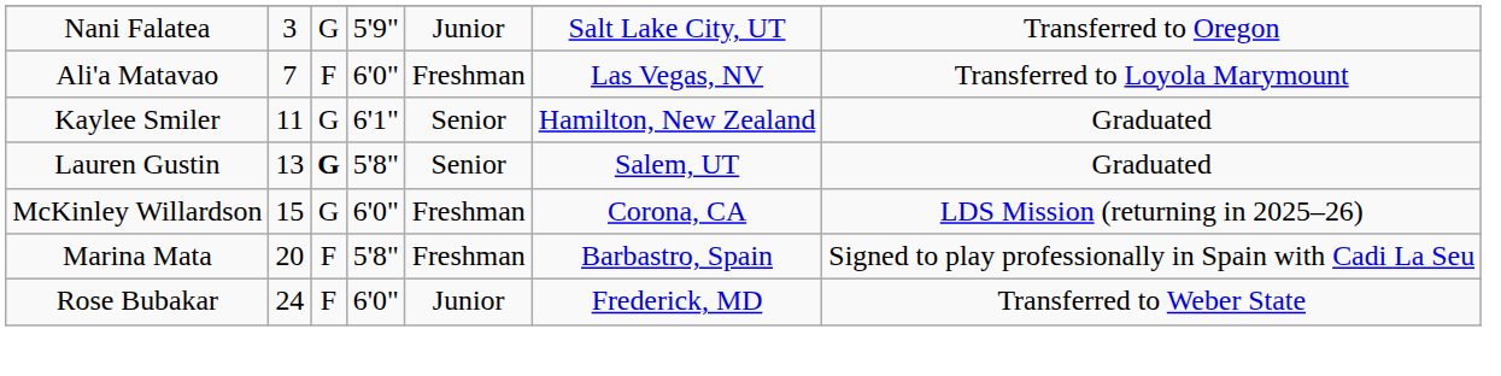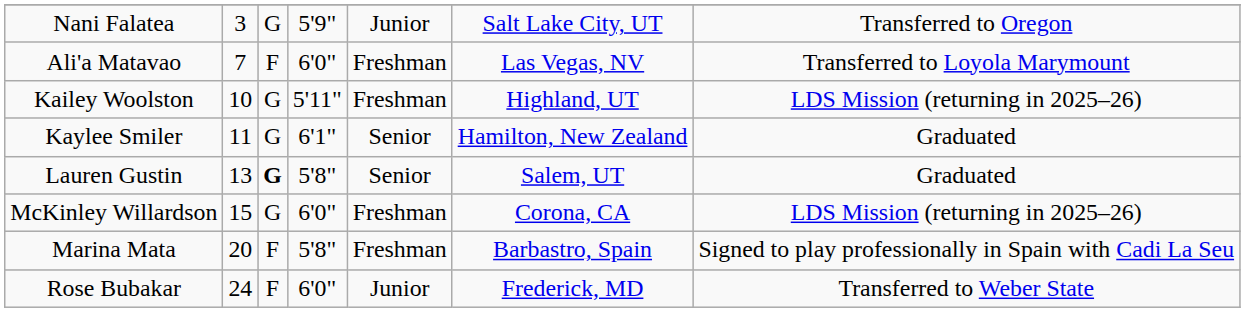+ row: Kailey Woolston | 10 | G | 5'11" | Freshman | Highland, UT | LDS Mission (returning in 2025–26)
